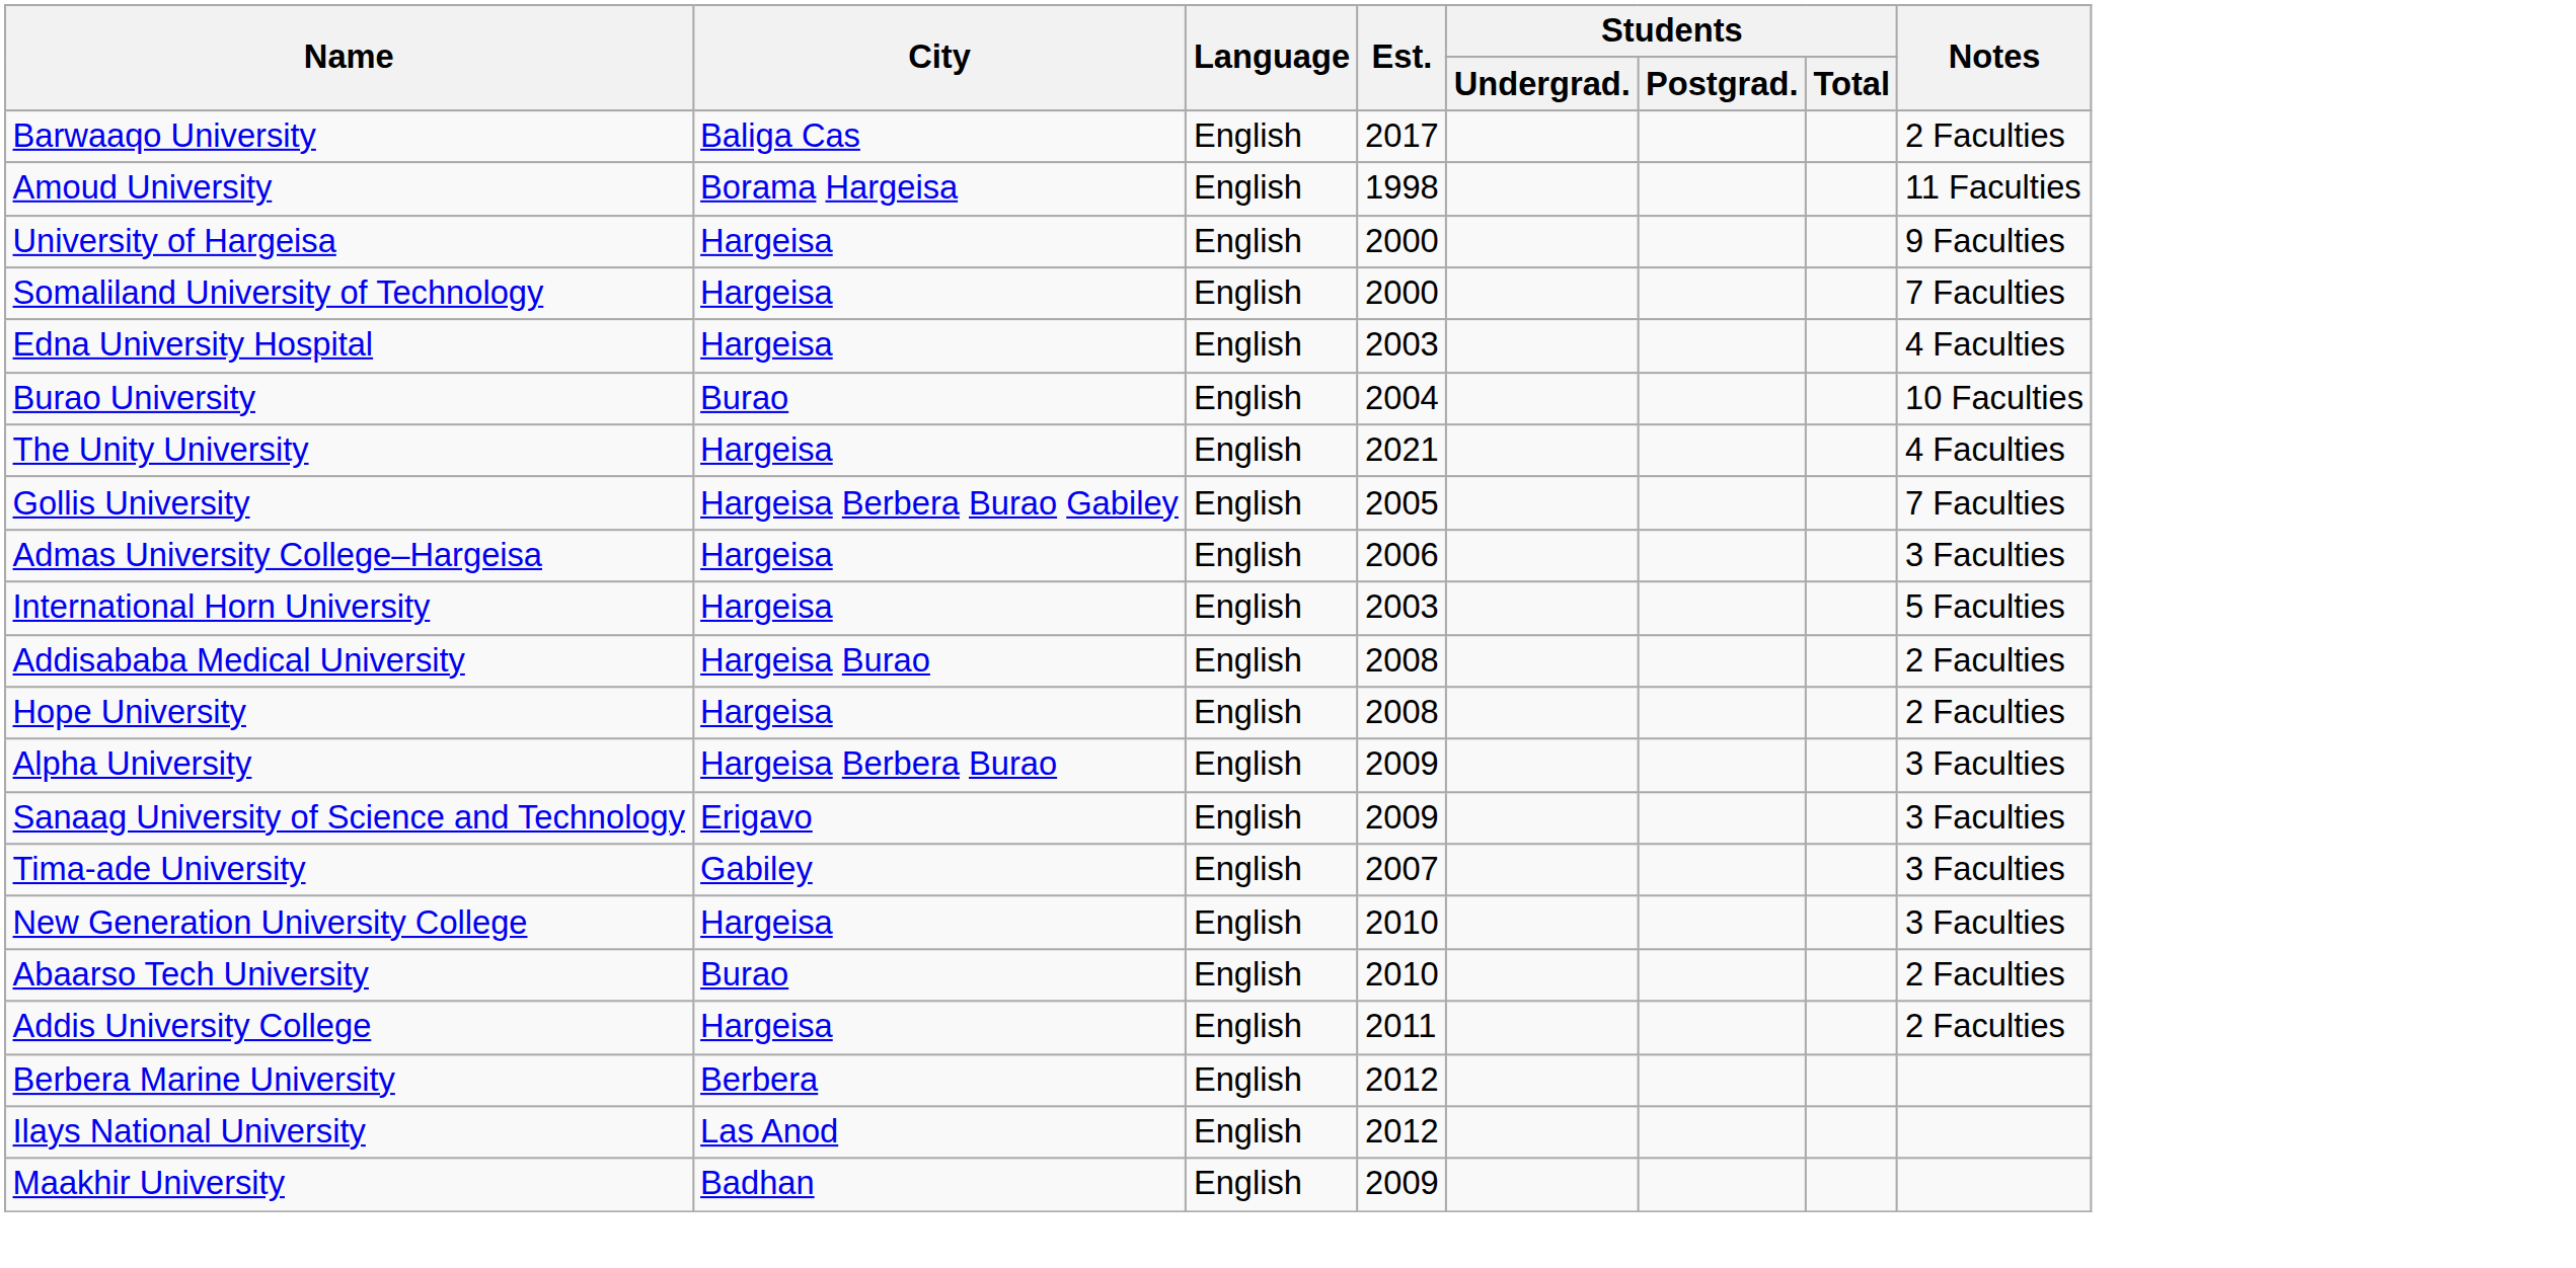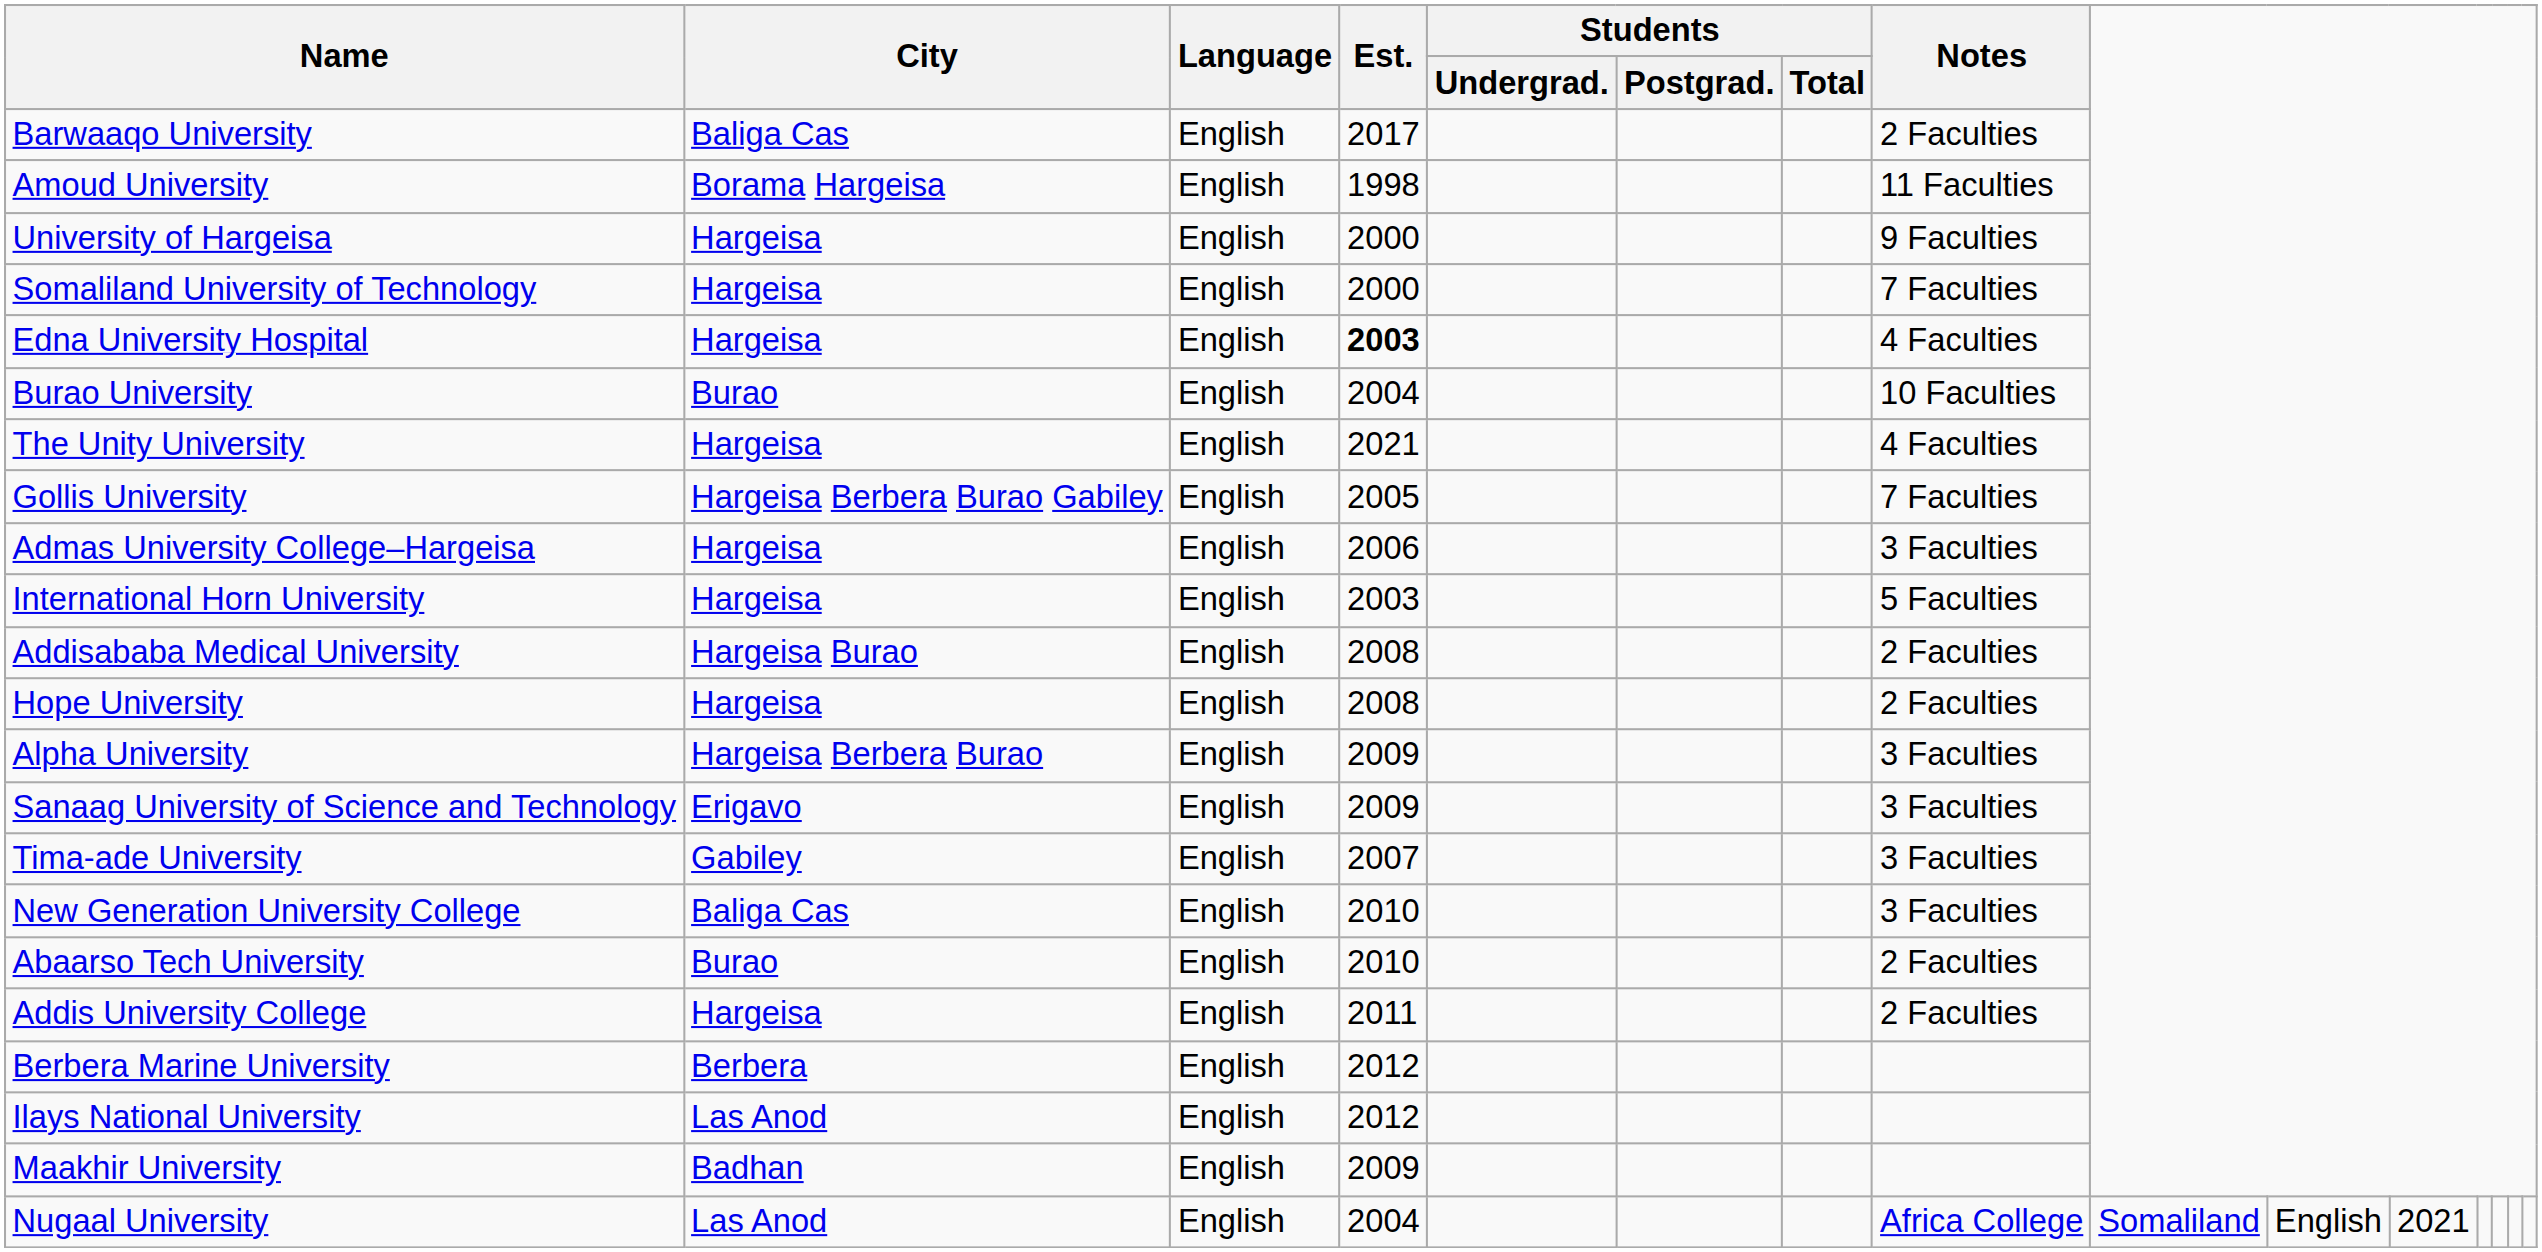Edna University Hospital | Est.: normal -> bold
New Generation University College | City: Hargeisa -> Baliga Cas
+ row: Nugaal University | Las Anod | English | 2004 | Africa College | Somaliland | English | 2021
